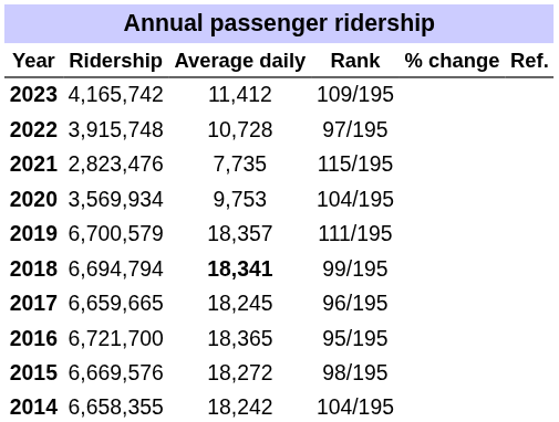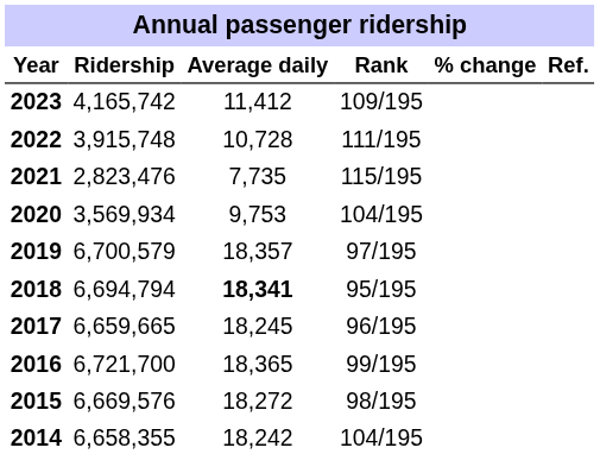2022 | Rank: 97/195 -> 111/195
2019 | Rank: 111/195 -> 97/195
2018 | Rank: 99/195 -> 95/195
2016 | Rank: 95/195 -> 99/195
